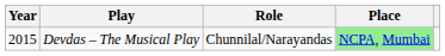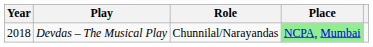Devdas – The Musical Play | Year: 2015 -> 2018
